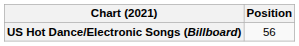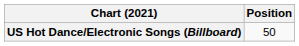US Hot Dance/Electronic Songs (Billboard) | Position: 56 -> 50
